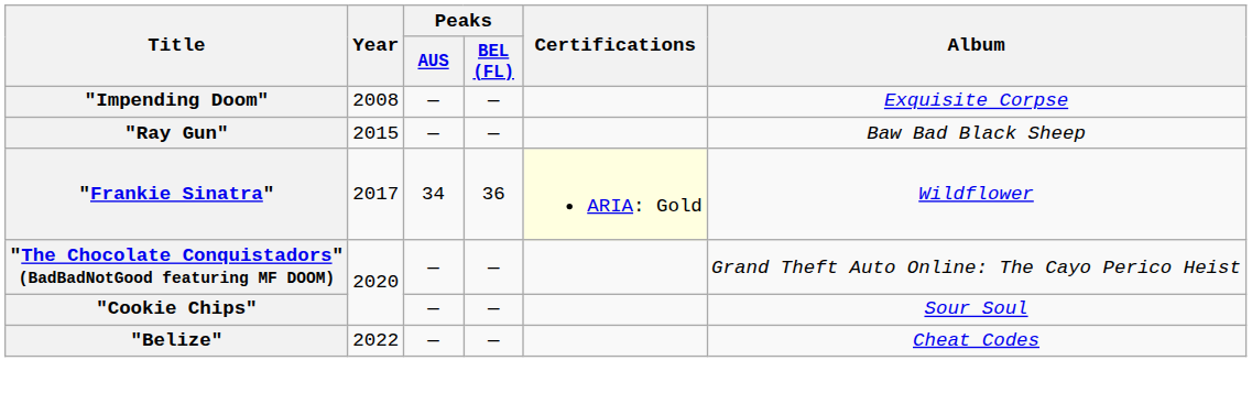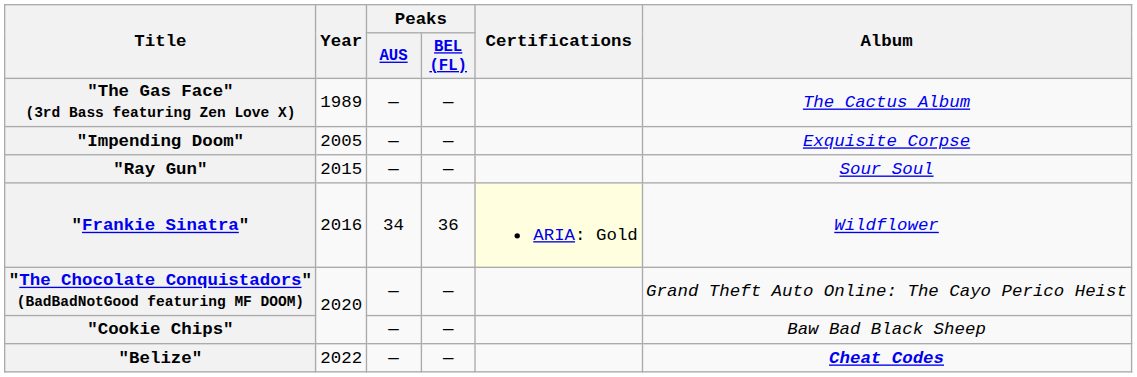+ row: "The Gas Face" (3rd Bass featuring Zen Love X) | 1989 | — | — | The Cactus Album
"Impending Doom" | Year: 2008 -> 2005
"Ray Gun" | Album: Baw Bad Black Sheep -> Sour Soul
"Frankie Sinatra" | Year: 2017 -> 2016
"Cookie Chips" | Album: Sour Soul -> Baw Bad Black Sheep
"Belize" | Album: normal -> bold
